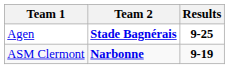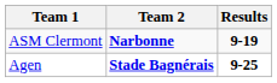rows swapped: ASM Clermont <-> Agen
